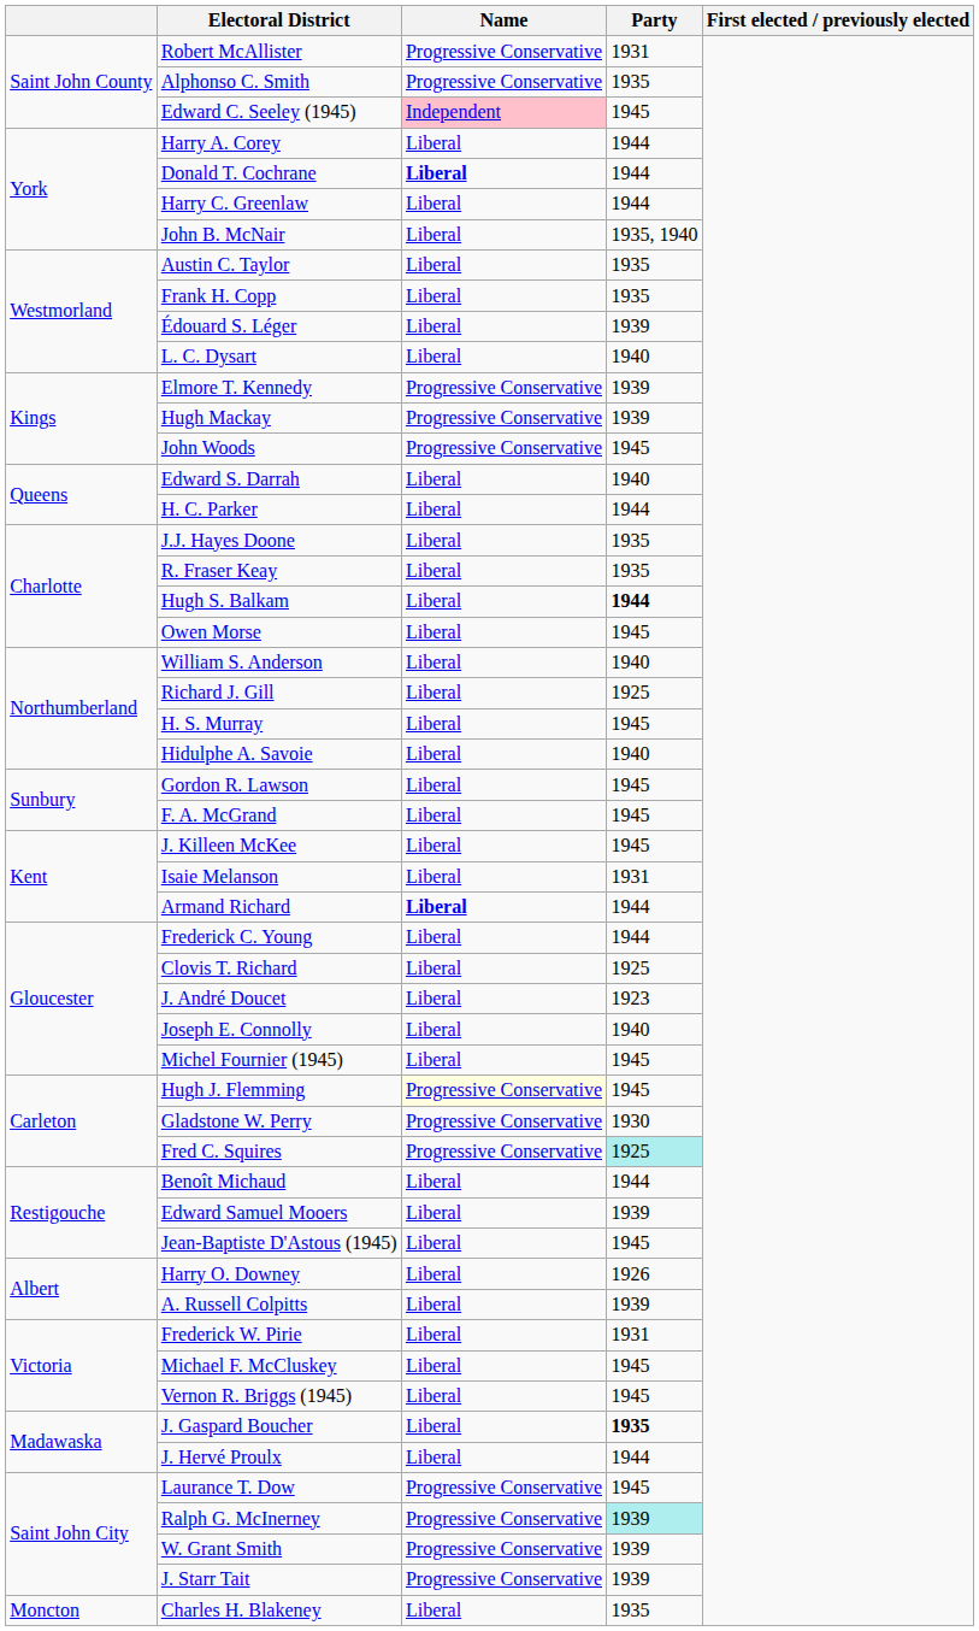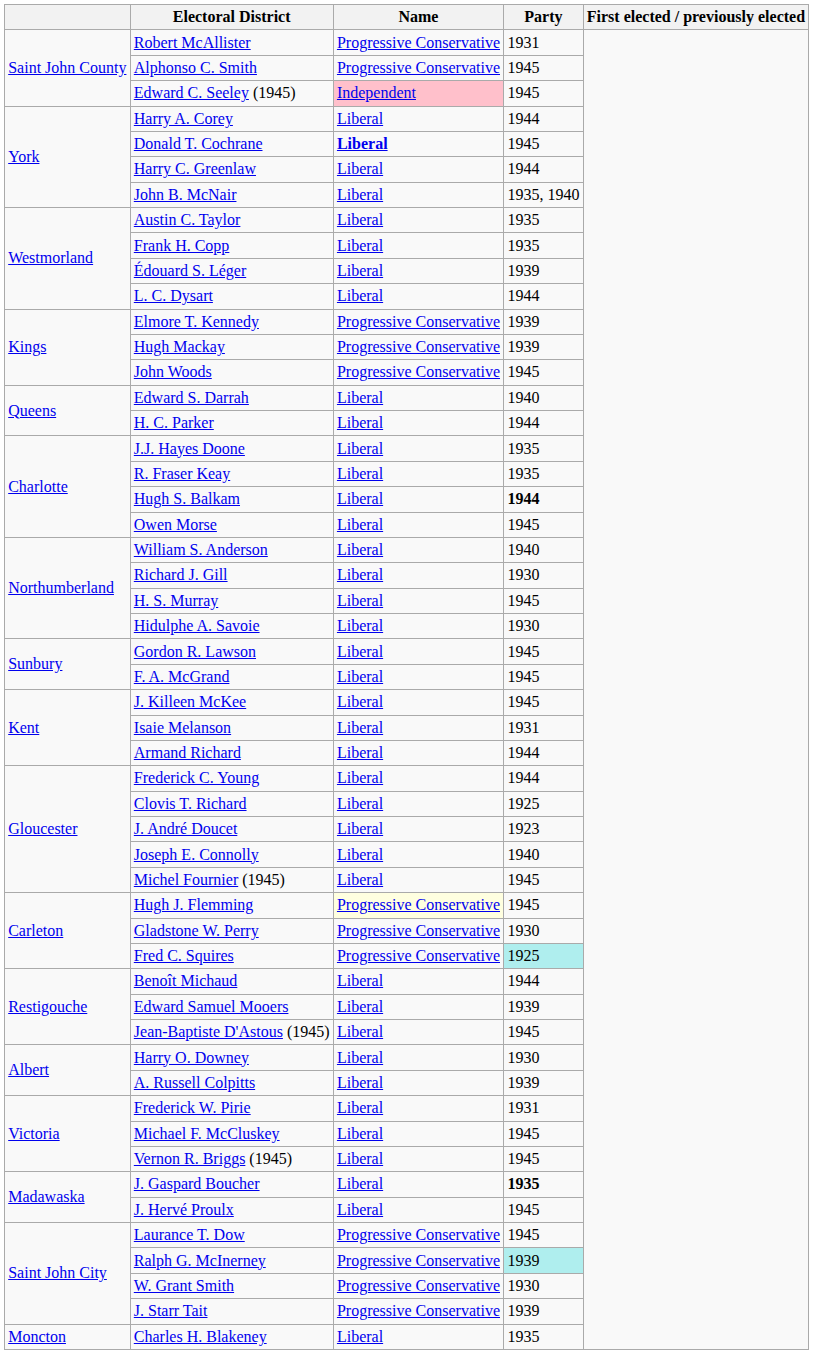Alphonso C. Smith | Party: 1935 -> 1945
Donald T. Cochrane | Party: 1944 -> 1945
L. C. Dysart | Party: 1940 -> 1944
Richard J. Gill | Party: 1925 -> 1930
Hidulphe A. Savoie | Party: 1940 -> 1930
Armand Richard | Name: bold -> normal
Harry O. Downey | Party: 1926 -> 1930
J. Hervé Proulx | Party: 1944 -> 1945
W. Grant Smith | Party: 1939 -> 1930
